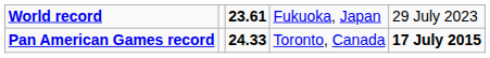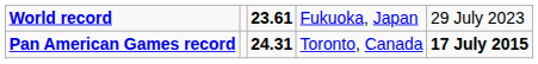Pan American Games record | column 3: 24.33 -> 24.31
